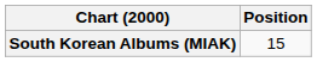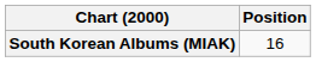South Korean Albums (MIAK) | Position: 15 -> 16
